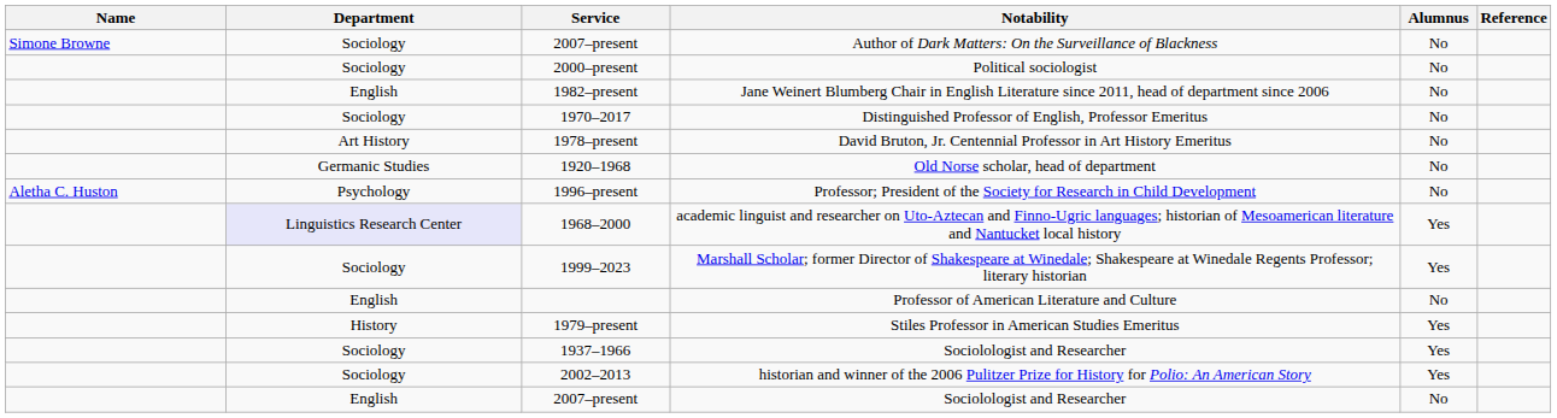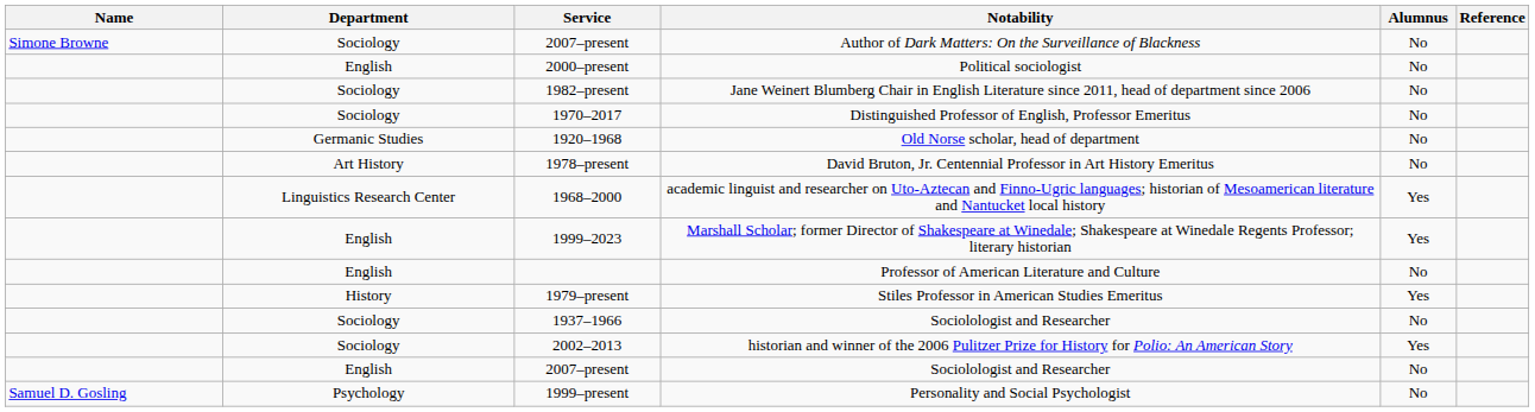2000–present | Department: Sociology -> English
1982–present | Department: English -> Sociology
rows swapped: 1978–present <-> 1920–1968
- row: Aletha C. Huston | Psychology | 1996–present | Professor; President of the Society for Research in Child Development | No
1968–2000 | Department: lavender background -> no background
1999–2023 | Department: Sociology -> English
1937–1966 | Alumnus: Yes -> No
+ row: Samuel D. Gosling | Psychology | 1999–present | Personality and Social Psychologist | No
